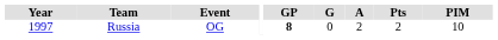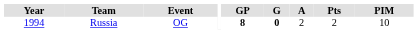Russia | Year: 1997 -> 1994
Russia | G: normal -> bold
